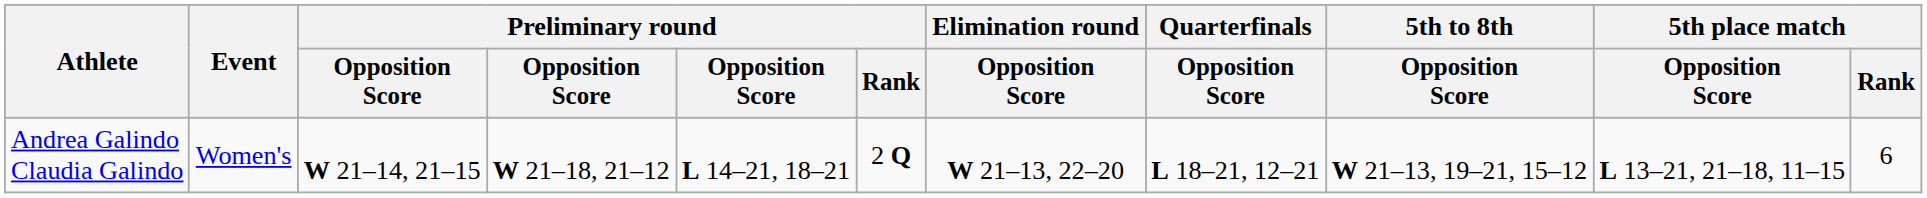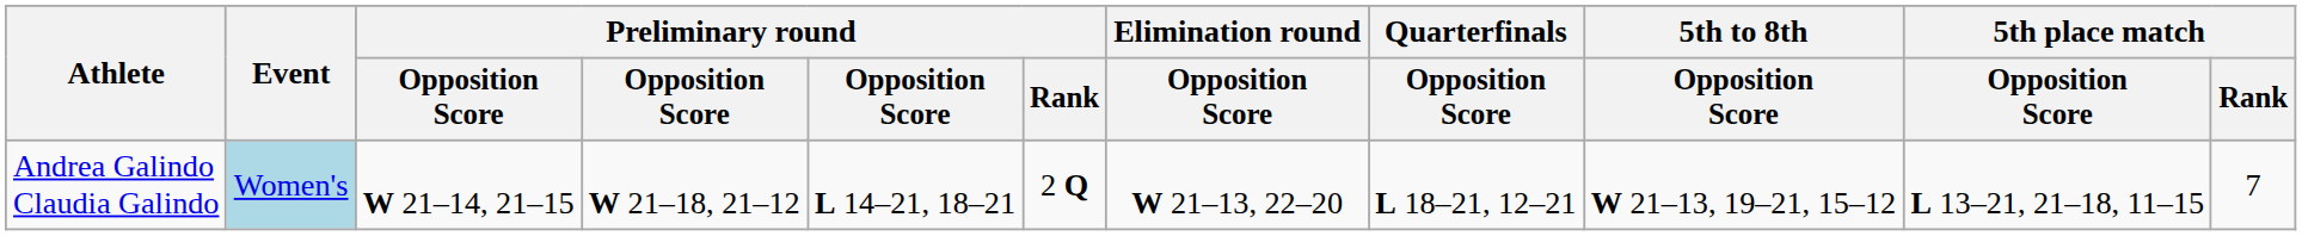Andrea Galindo Claudia Galindo | Event: no background -> lightblue background
Andrea Galindo Claudia Galindo | 5th place match / Rank: 6 -> 7
